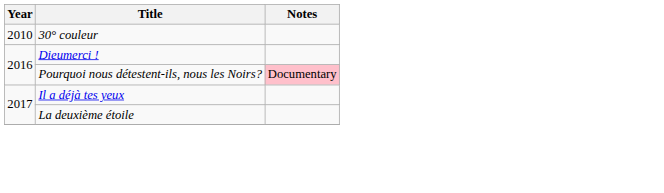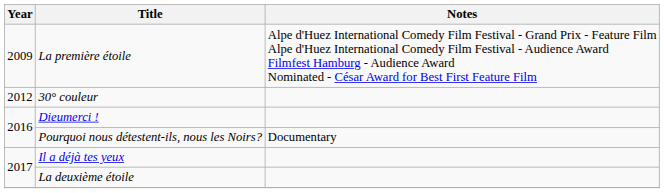+ row: 2009 | La première étoile | Alpe d'Huez International Comedy Film Festival - Grand Prix - Feature Film Alpe d'Huez International Comedy Film Festival - Audience Award Filmfest Hamburg - Audience Award Nominated - César Award for Best First Feature Film
30° couleur | Year: 2010 -> 2012
Pourquoi nous détestent-ils, nous les Noirs? | Notes: pink background -> no background
